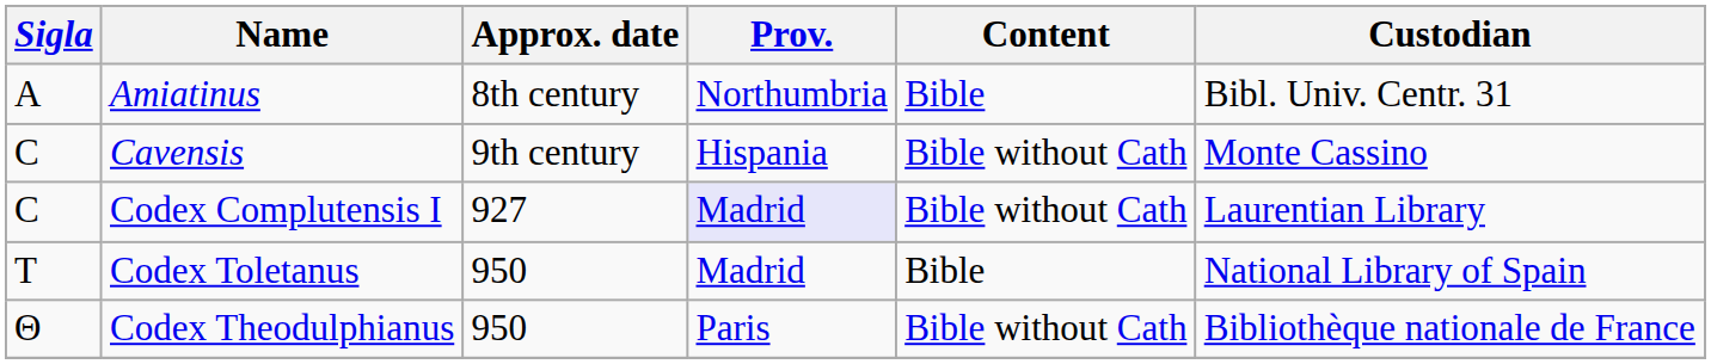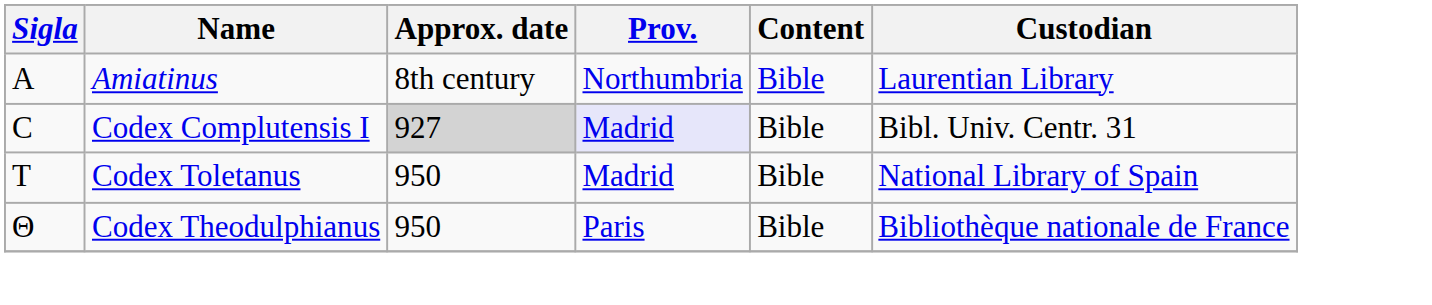Amiatinus | Custodian: Bibl. Univ. Centr. 31 -> Laurentian Library
- row: C | Cavensis | 9th century | Hispania | Bible without Cath | Monte Cassino
Codex Complutensis I | Approx. date: no background -> lightgrey background
Codex Complutensis I | Content: Bible without Cath -> Bible
Codex Complutensis I | Custodian: Laurentian Library -> Bibl. Univ. Centr. 31
Codex Theodulphianus | Content: Bible without Cath -> Bible
